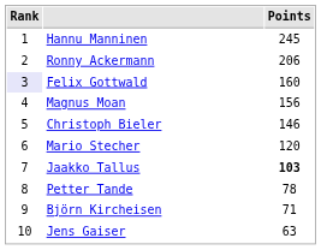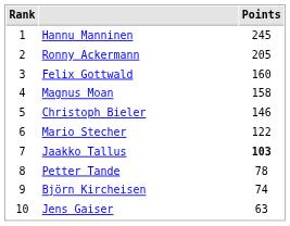Ronny Ackermann | Points: 206 -> 205
Felix Gottwald | Rank: lavender background -> no background
Magnus Moan | Points: 156 -> 158
Mario Stecher | Points: 120 -> 122
Björn Kircheisen | Points: 71 -> 74
